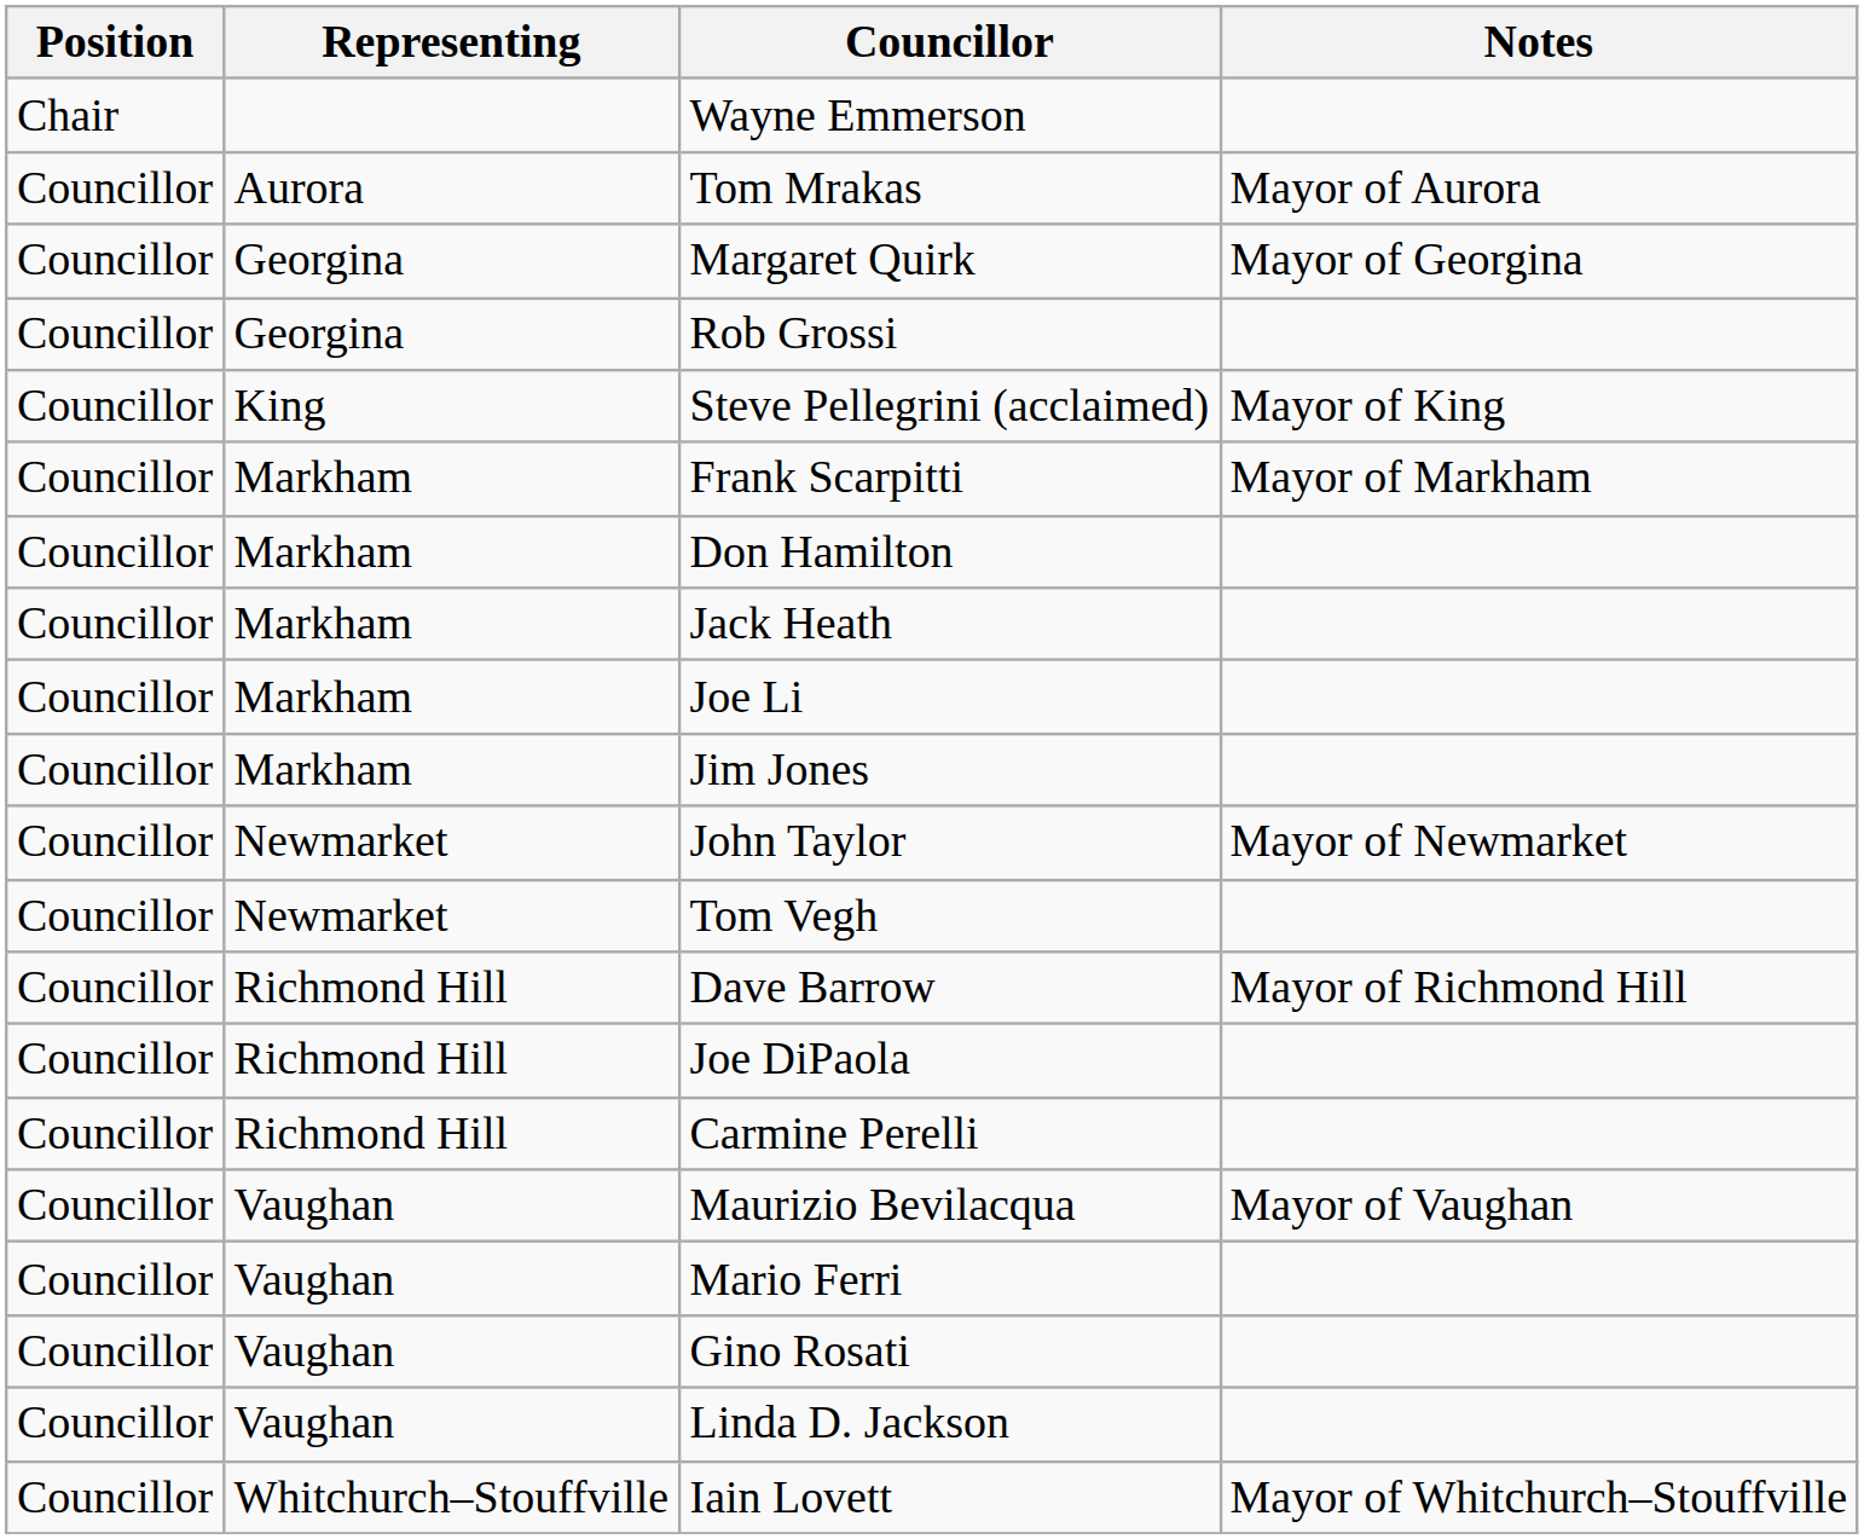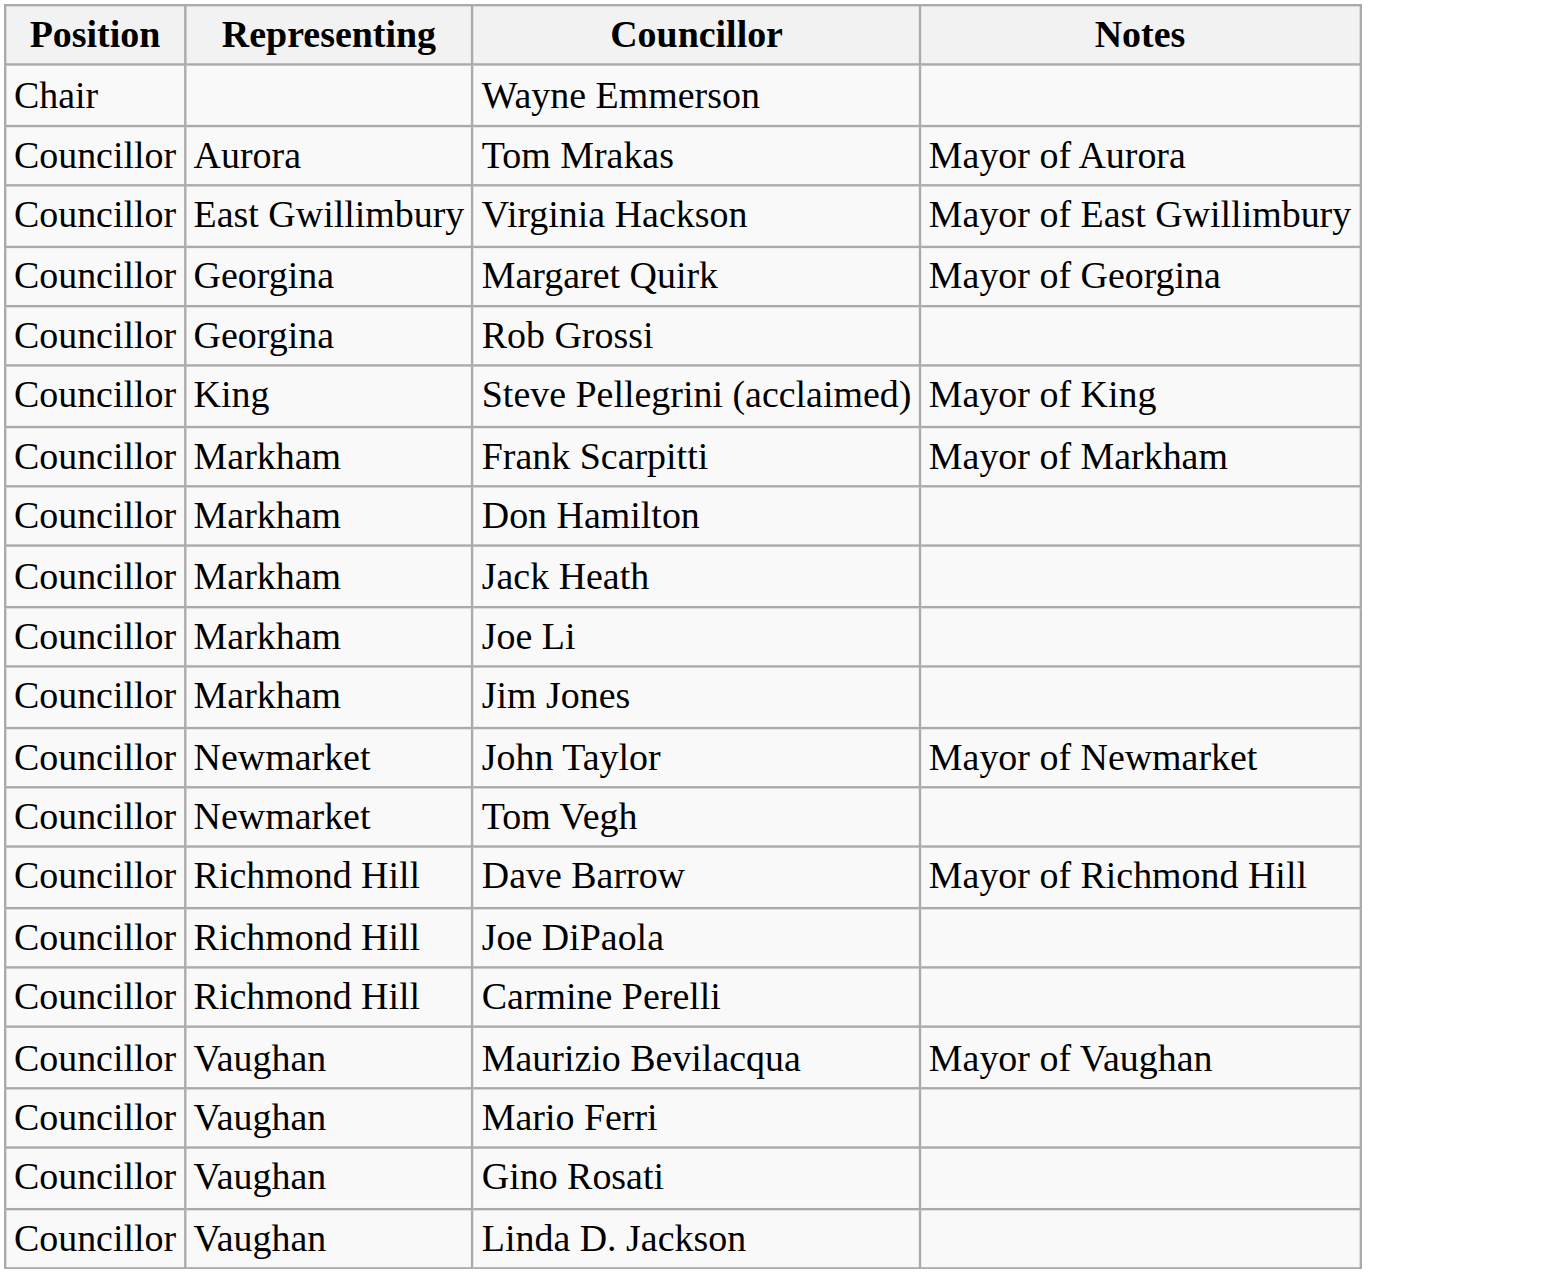+ row: Councillor | East Gwillimbury | Virginia Hackson | Mayor of East Gwillimbury
- row: Councillor | Whitchurch–Stouffville | Iain Lovett | Mayor of Whitchurch–Stouffville
